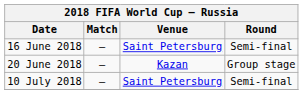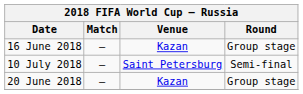16 June 2018 | Venue: Saint Petersburg -> Kazan
16 June 2018 | Round: Semi-final -> Group stage
rows swapped: 20 June 2018 <-> 10 July 2018
